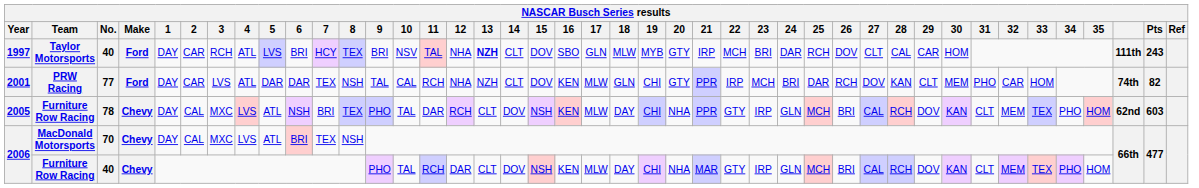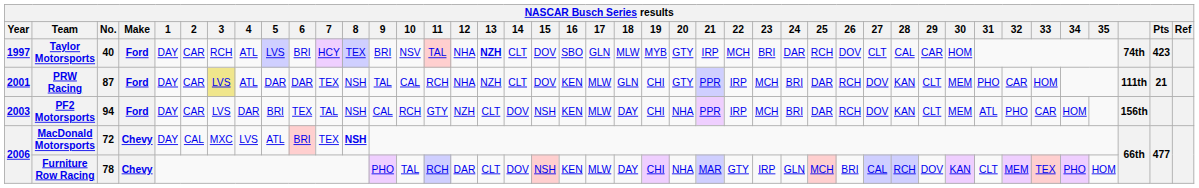1997 | column 40: 111th -> 74th
1997 | Pts: 243 -> 423
2001 | No.: 77 -> 87
2001 | 3: no background -> khaki background
2001 | column 40: 74th -> 111th
2001 | Pts: 82 -> 21
+ row: 2003 | PF2 Motorsports | 94 | Ford | DAY | CAR | LVS | DAR | BRI | TEX | TAL | NSH | CAL | RCH | GTY | NZH | CLT | DOV | NSH | KEN | MLW | DAY | CHI | NHA | PPR | IRP | MCH | BRI | DAR | RCH | DOV | KAN | CLT | MEM | ATL | PHO | CAR | HOM | 156th
- row: 2005 | Furniture Row Racing | 78 | Chevy | DAY | CAL | MXC | LVS | ATL | NSH | BRI | TEX | PHO | TAL | DAR | RCH | CLT | DOV | NSH | KEN | MLW | DAY | CHI | NHA | PPR | GTY | IRP | GLN | MCH | BRI | CAL | RCH | DOV | KAN | CLT | MEM | TEX | PHO | HOM | 62nd | 603
2006 / MacDonald Motorsports | No.: 70 -> 72
2006 / MacDonald Motorsports | 8: normal -> bold
2006 / Furniture Row Racing | No.: 40 -> 78
